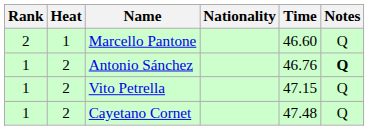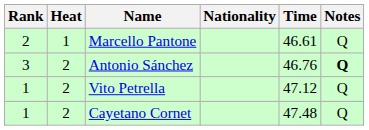Marcello Pantone | Time: 46.60 -> 46.61
Antonio Sánchez | Rank: 1 -> 3
Vito Petrella | Time: 47.15 -> 47.12
